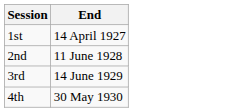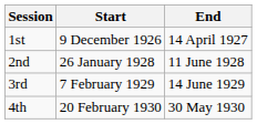+ column: Start | 9 December 1926 | 26 January 1928 | 7 February 1929 | 20 February 1930
